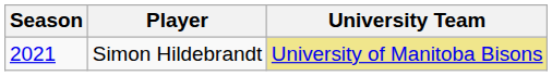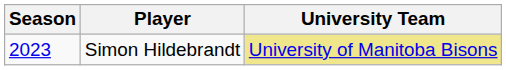Simon Hildebrandt | Season: 2021 -> 2023
